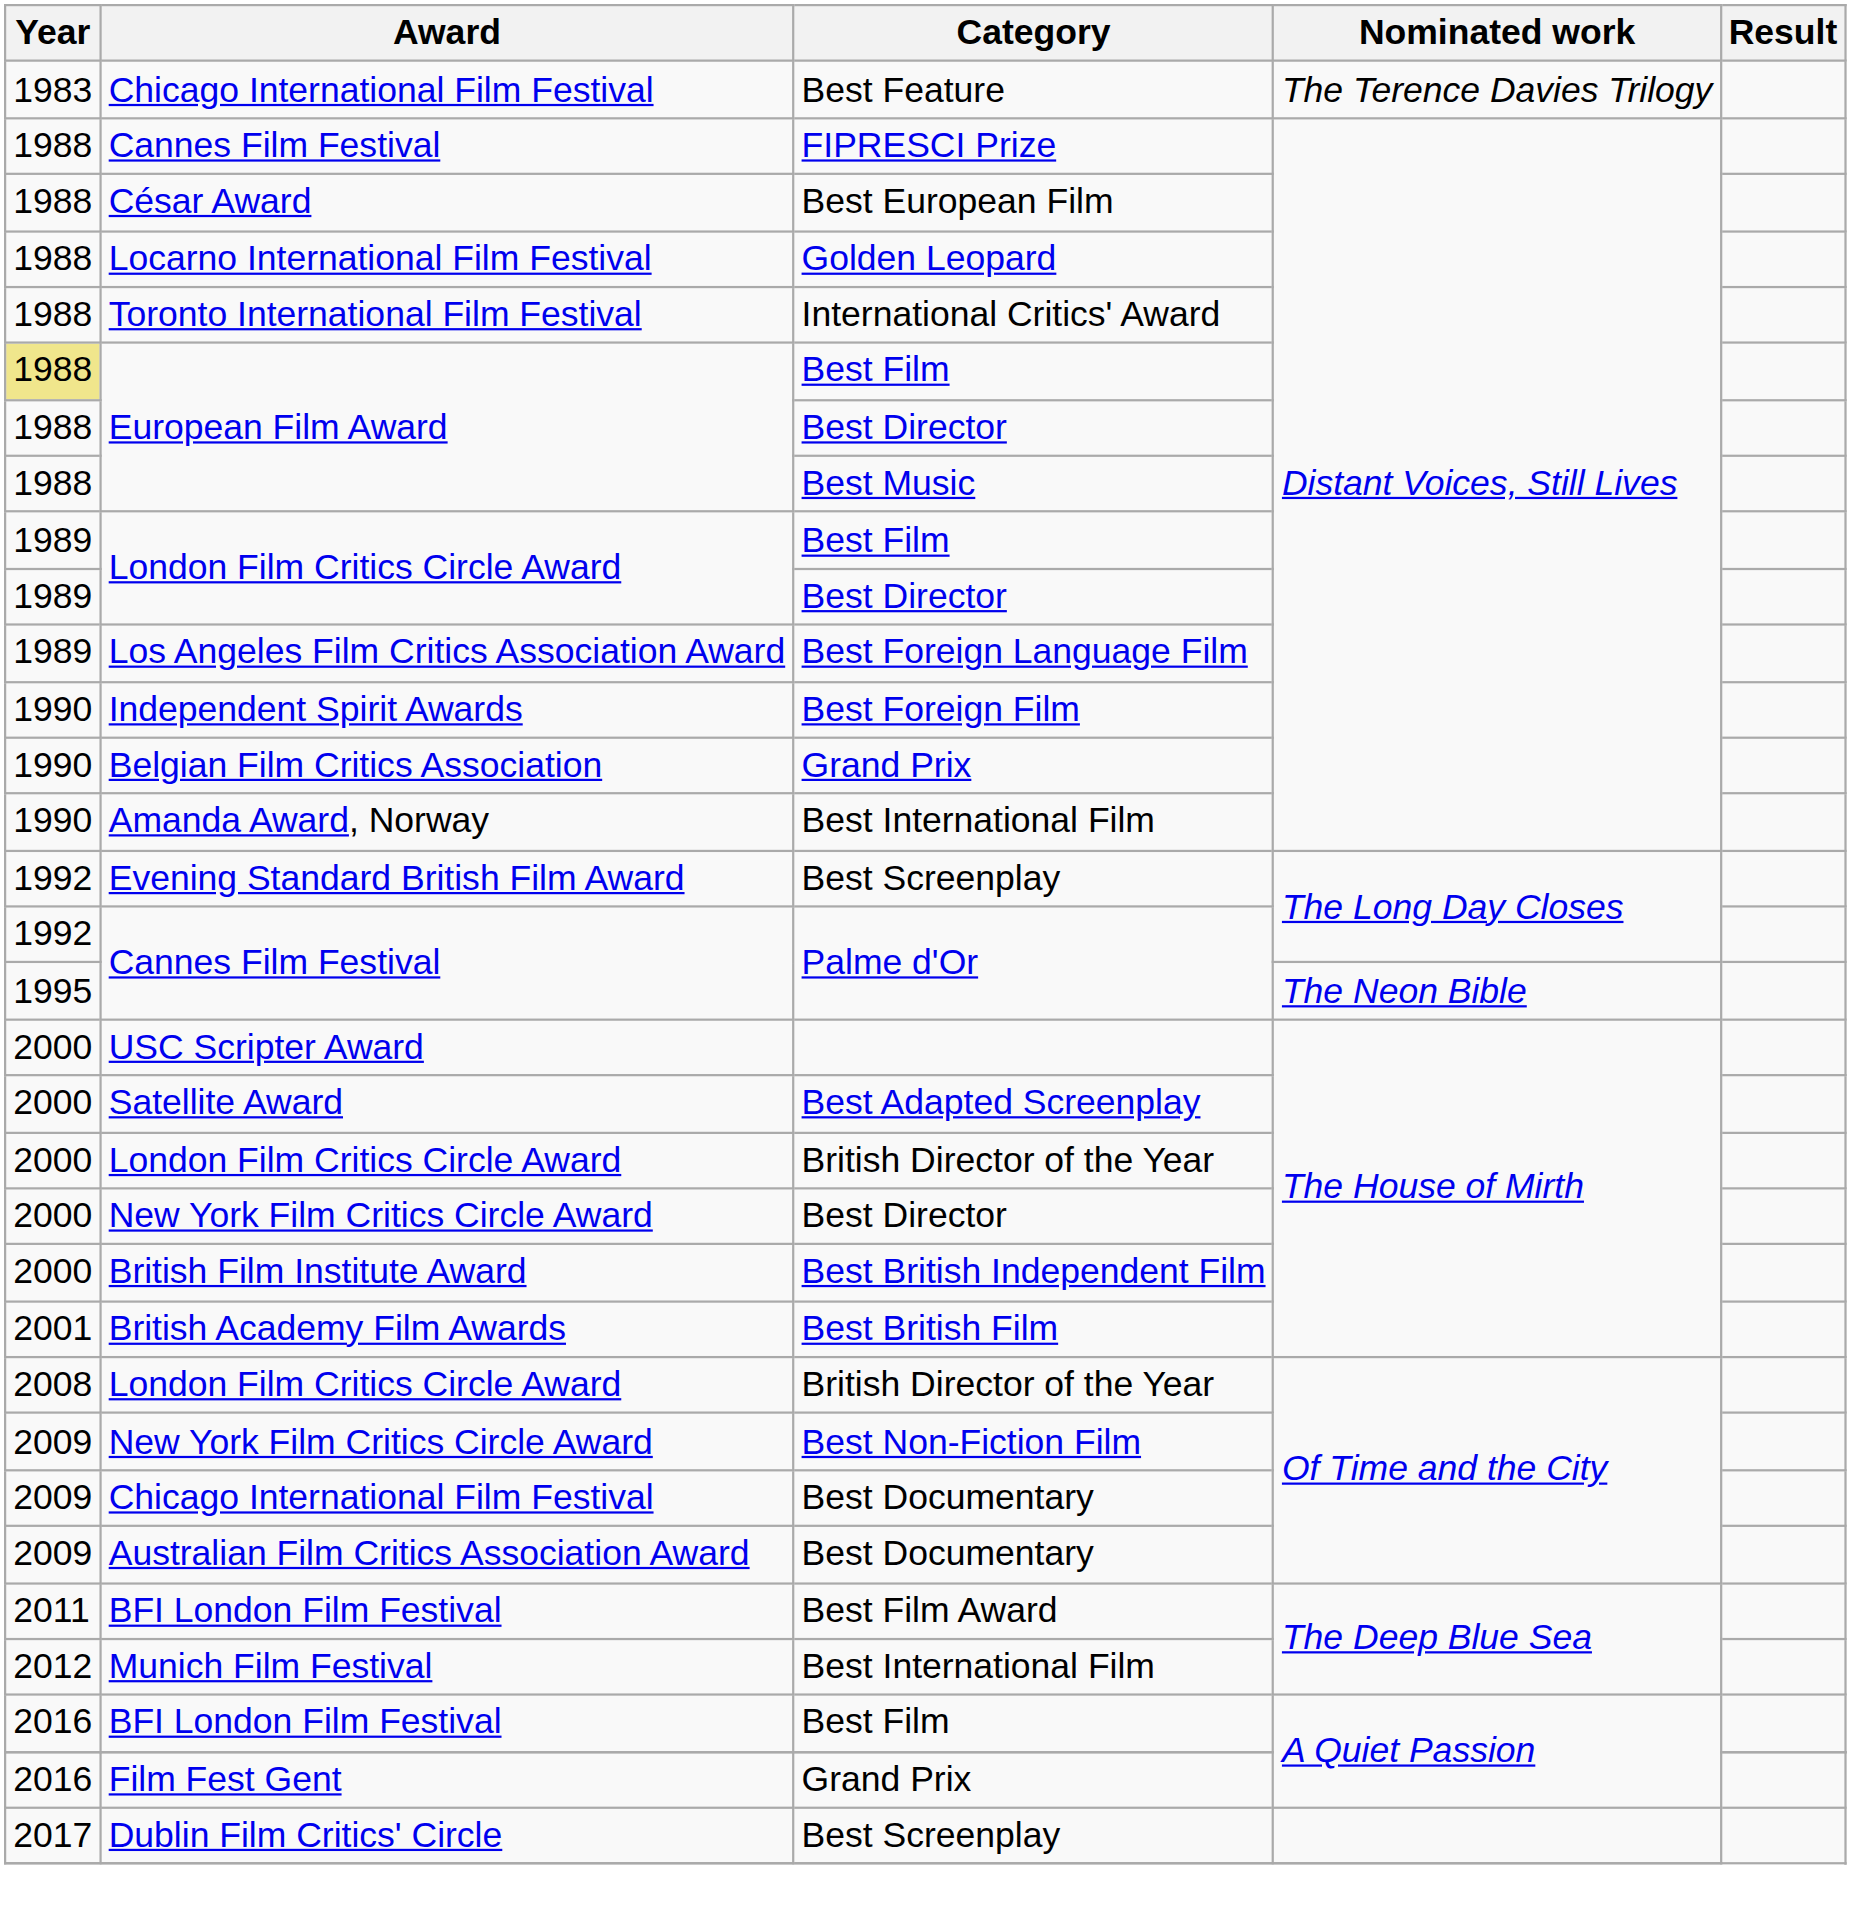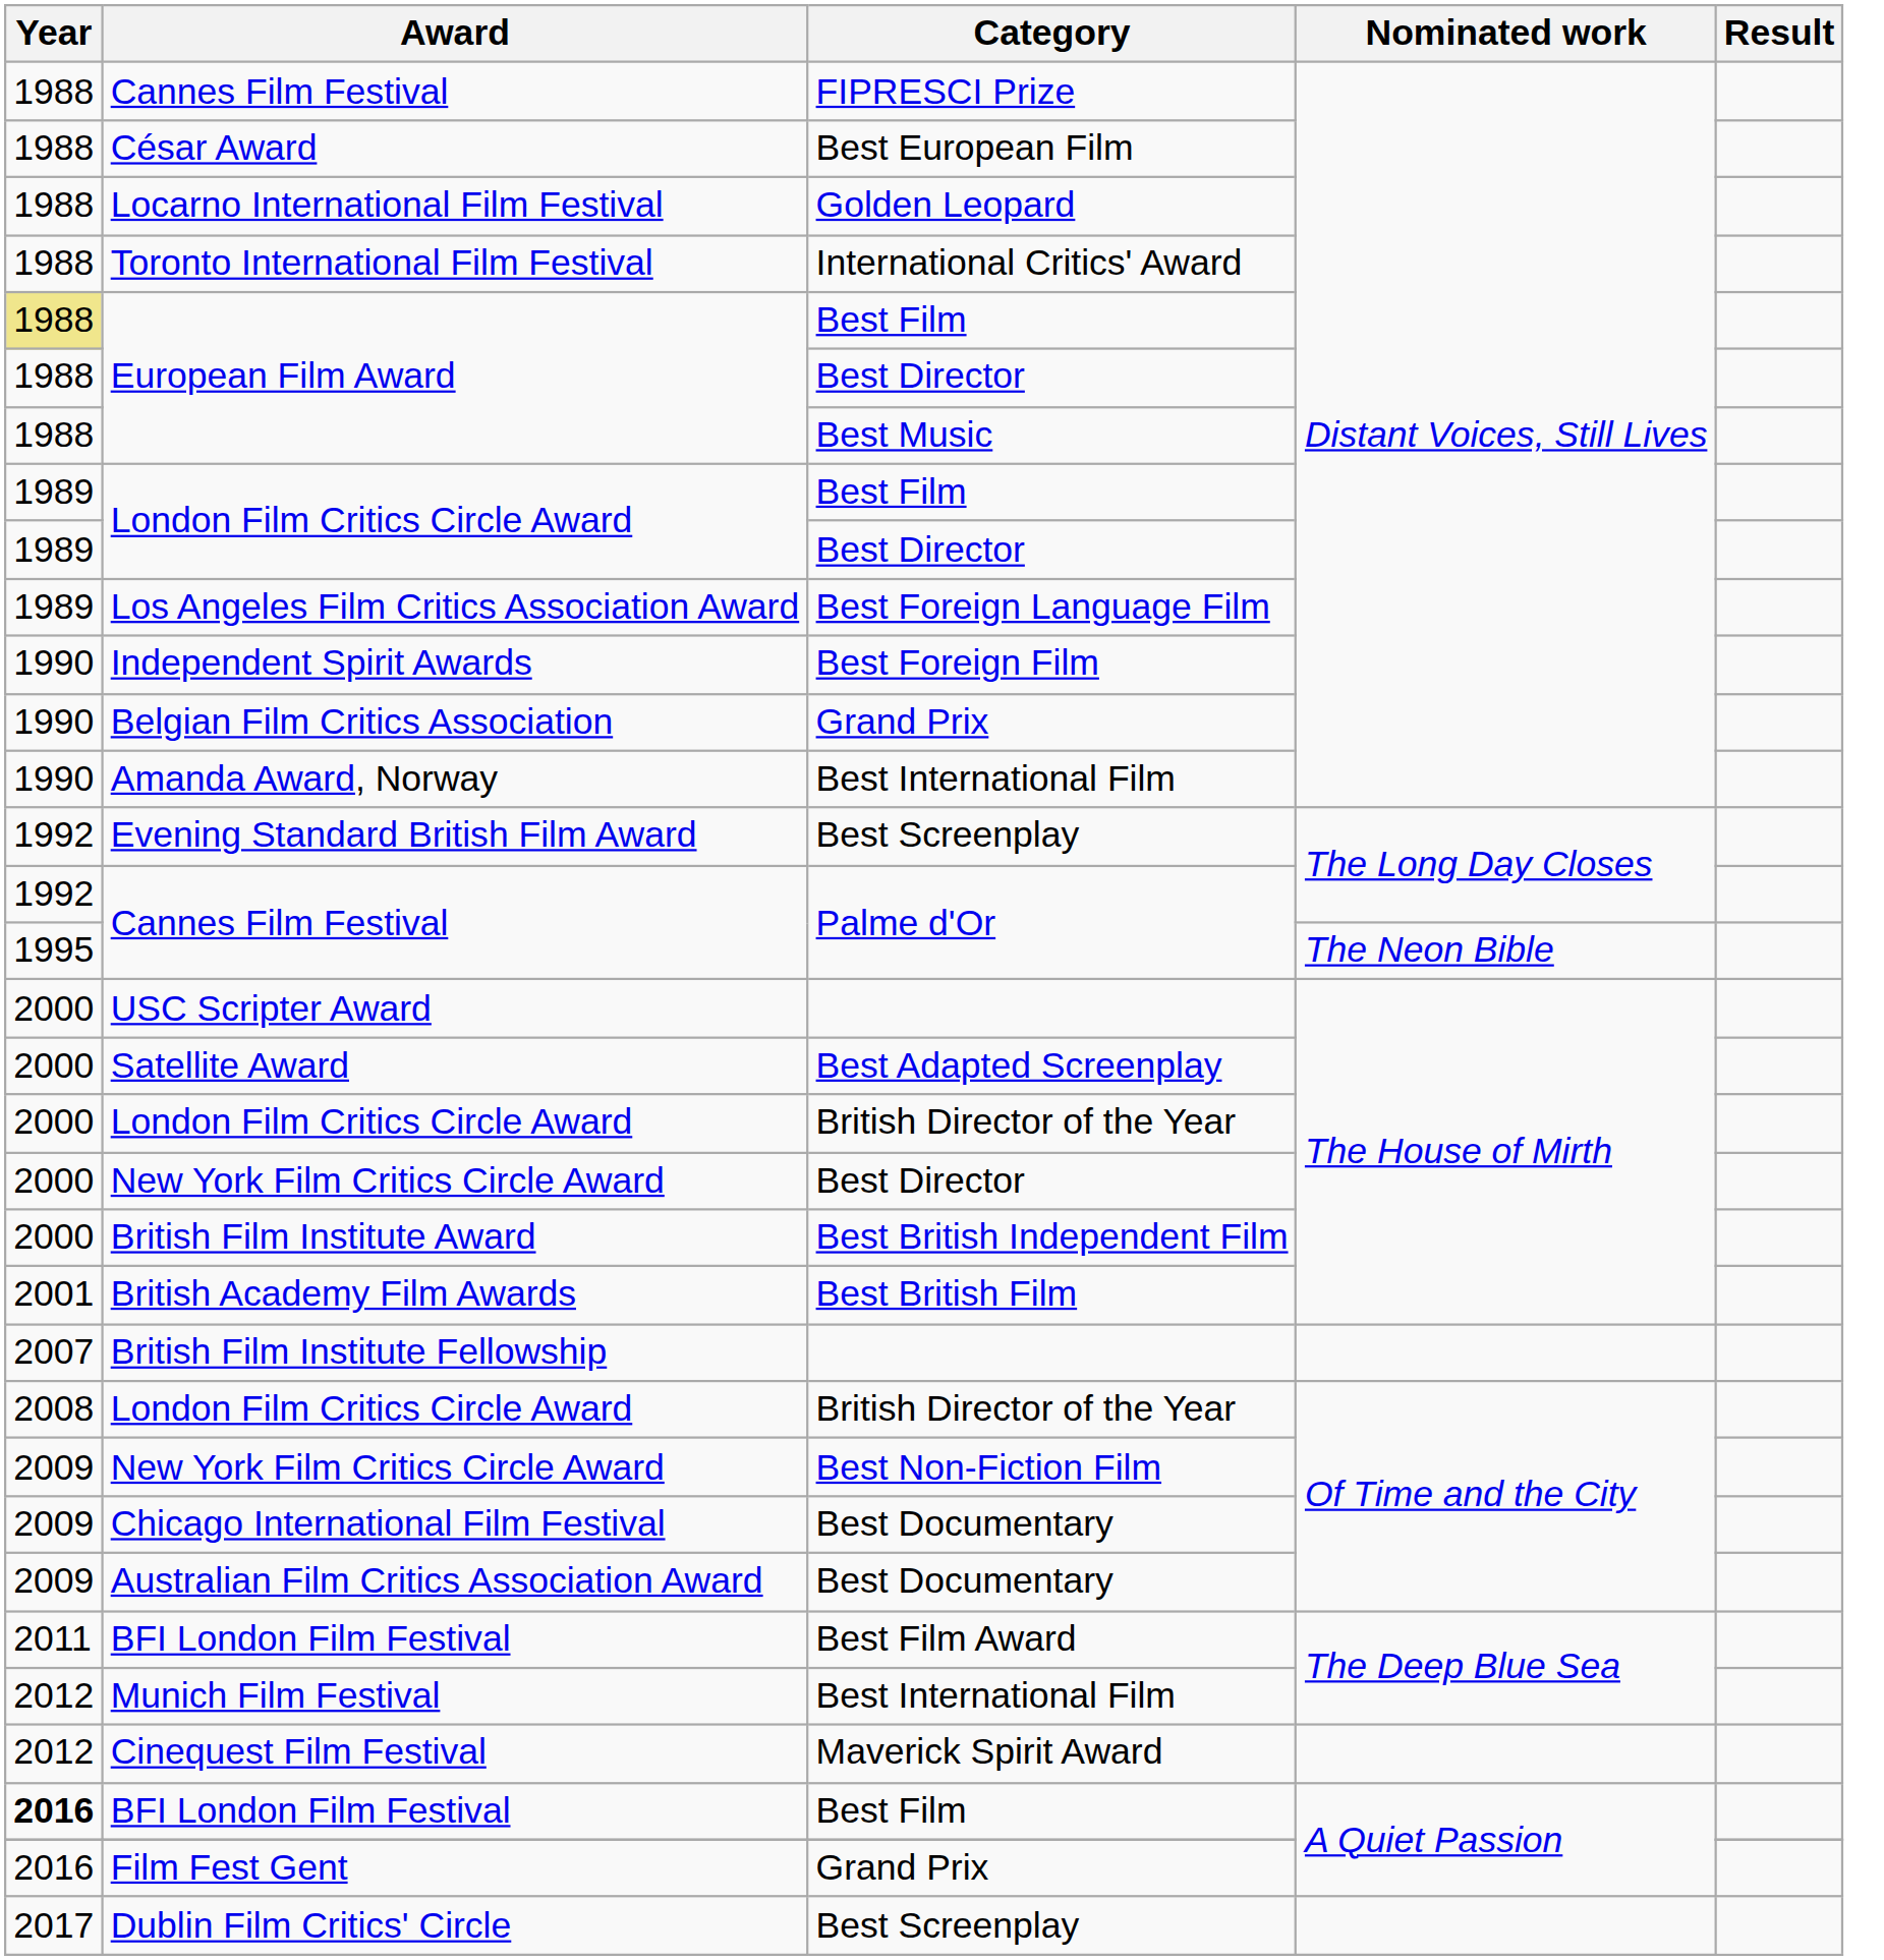- row: 1983 | Chicago International Film Festival | Best Feature | The Terence Davies Trilogy
+ row: 2007 | British Film Institute Fellowship
+ row: 2012 | Cinequest Film Festival | Maverick Spirit Award
BFI London Film Festival / Best Film | Year: normal -> bold
